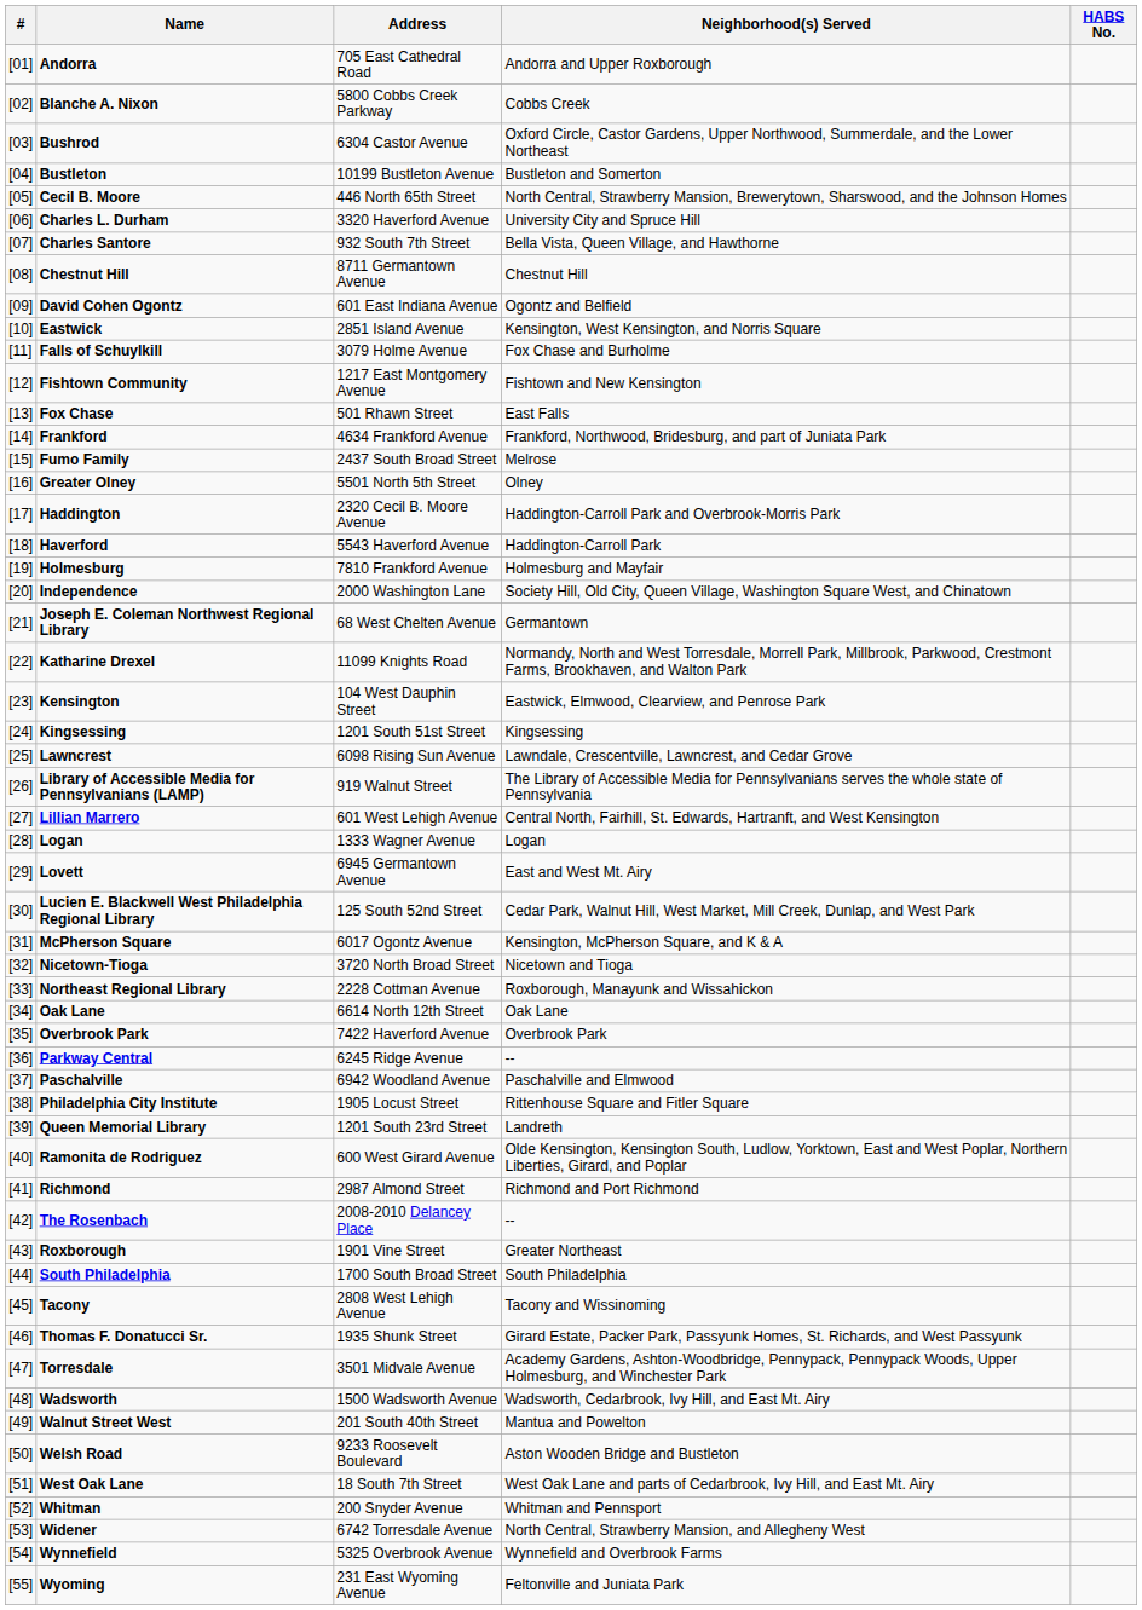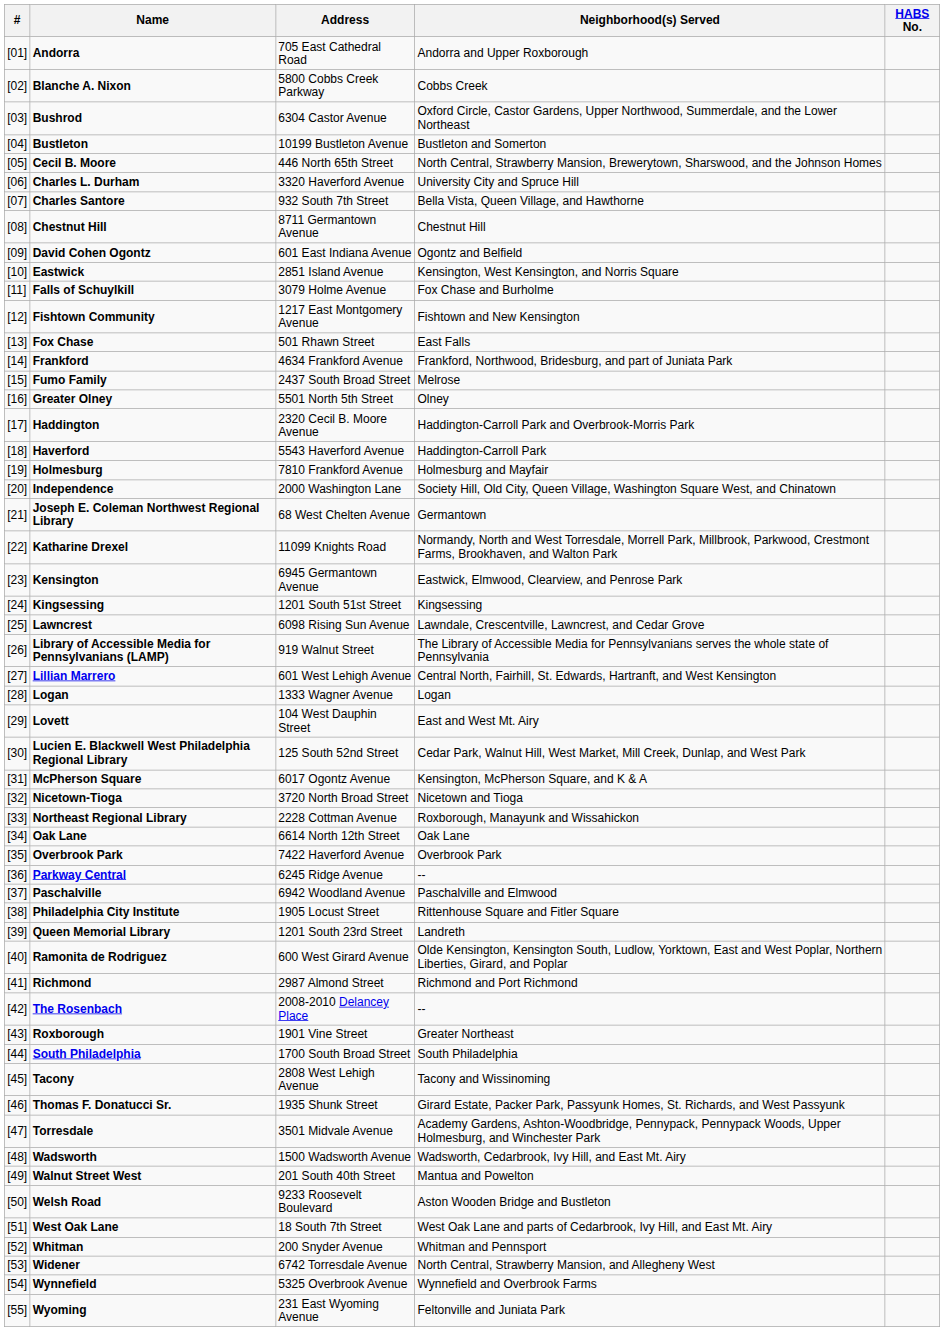Kensington | Address: 104 West Dauphin Street -> 6945 Germantown Avenue
Lovett | Address: 6945 Germantown Avenue -> 104 West Dauphin Street
